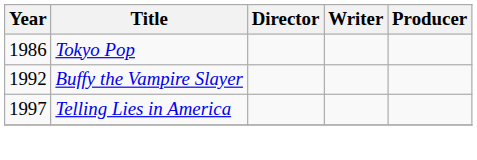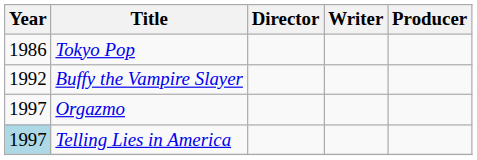+ row: 1997 | Orgazmo
Telling Lies in America | Year: no background -> lightblue background
